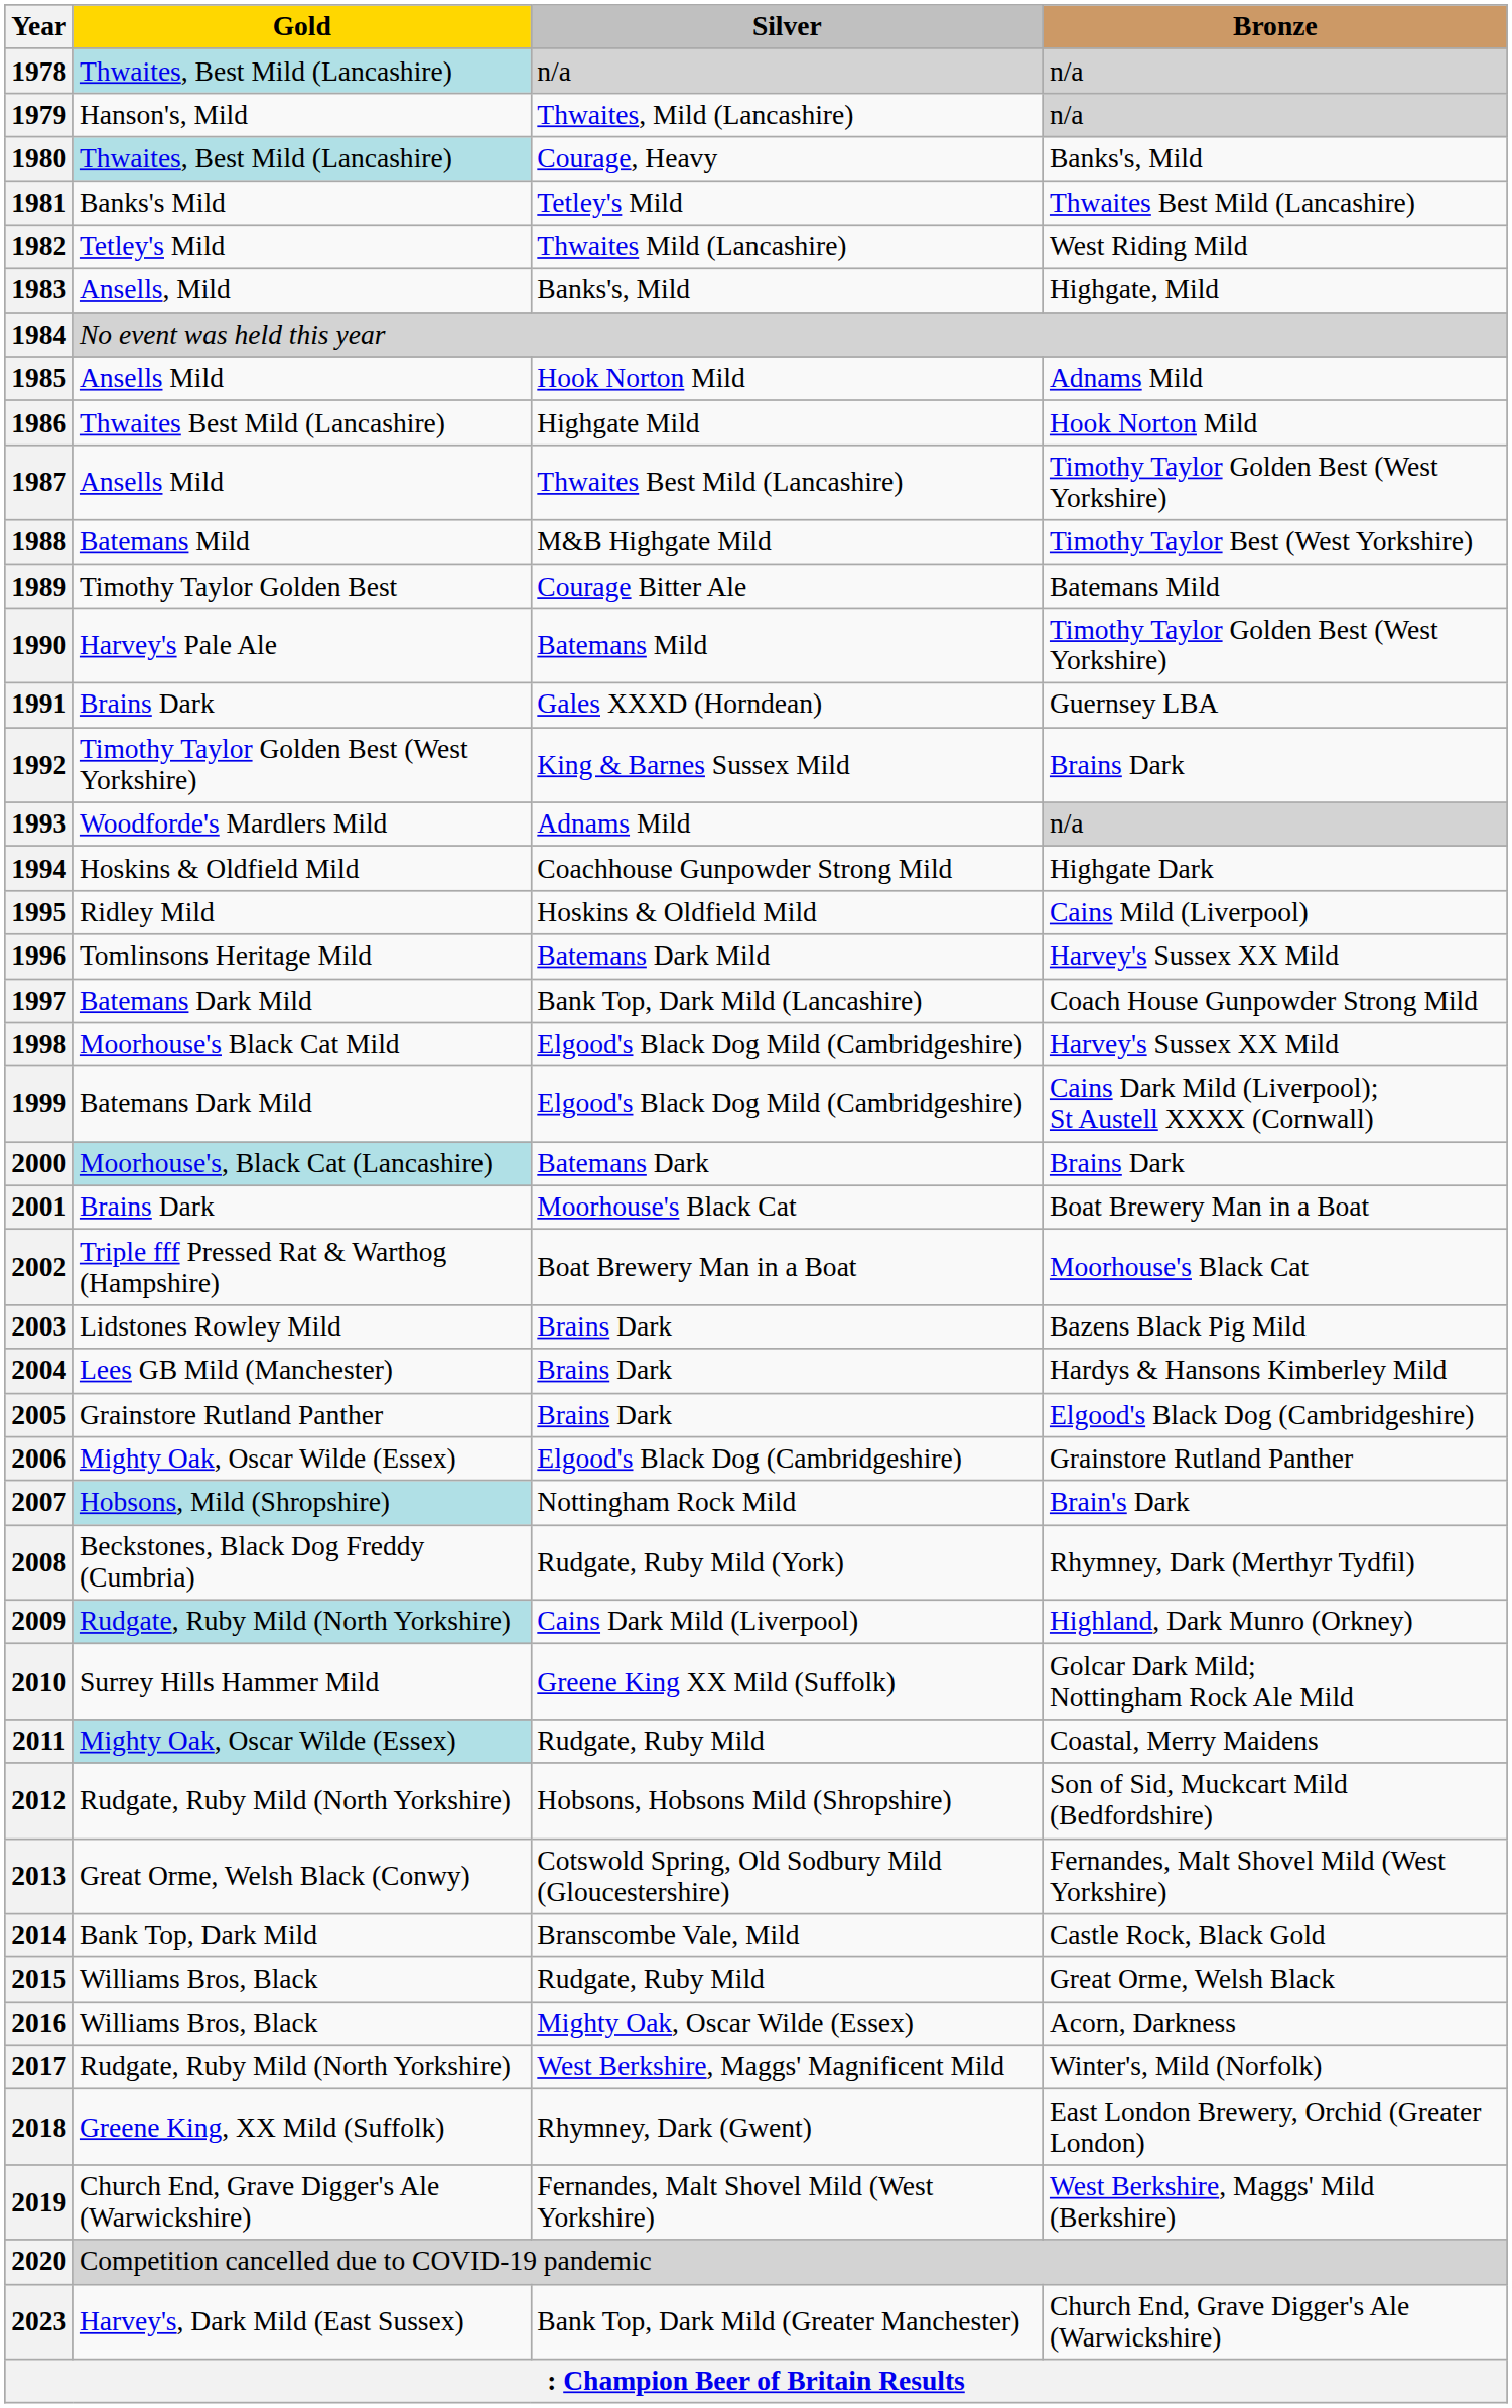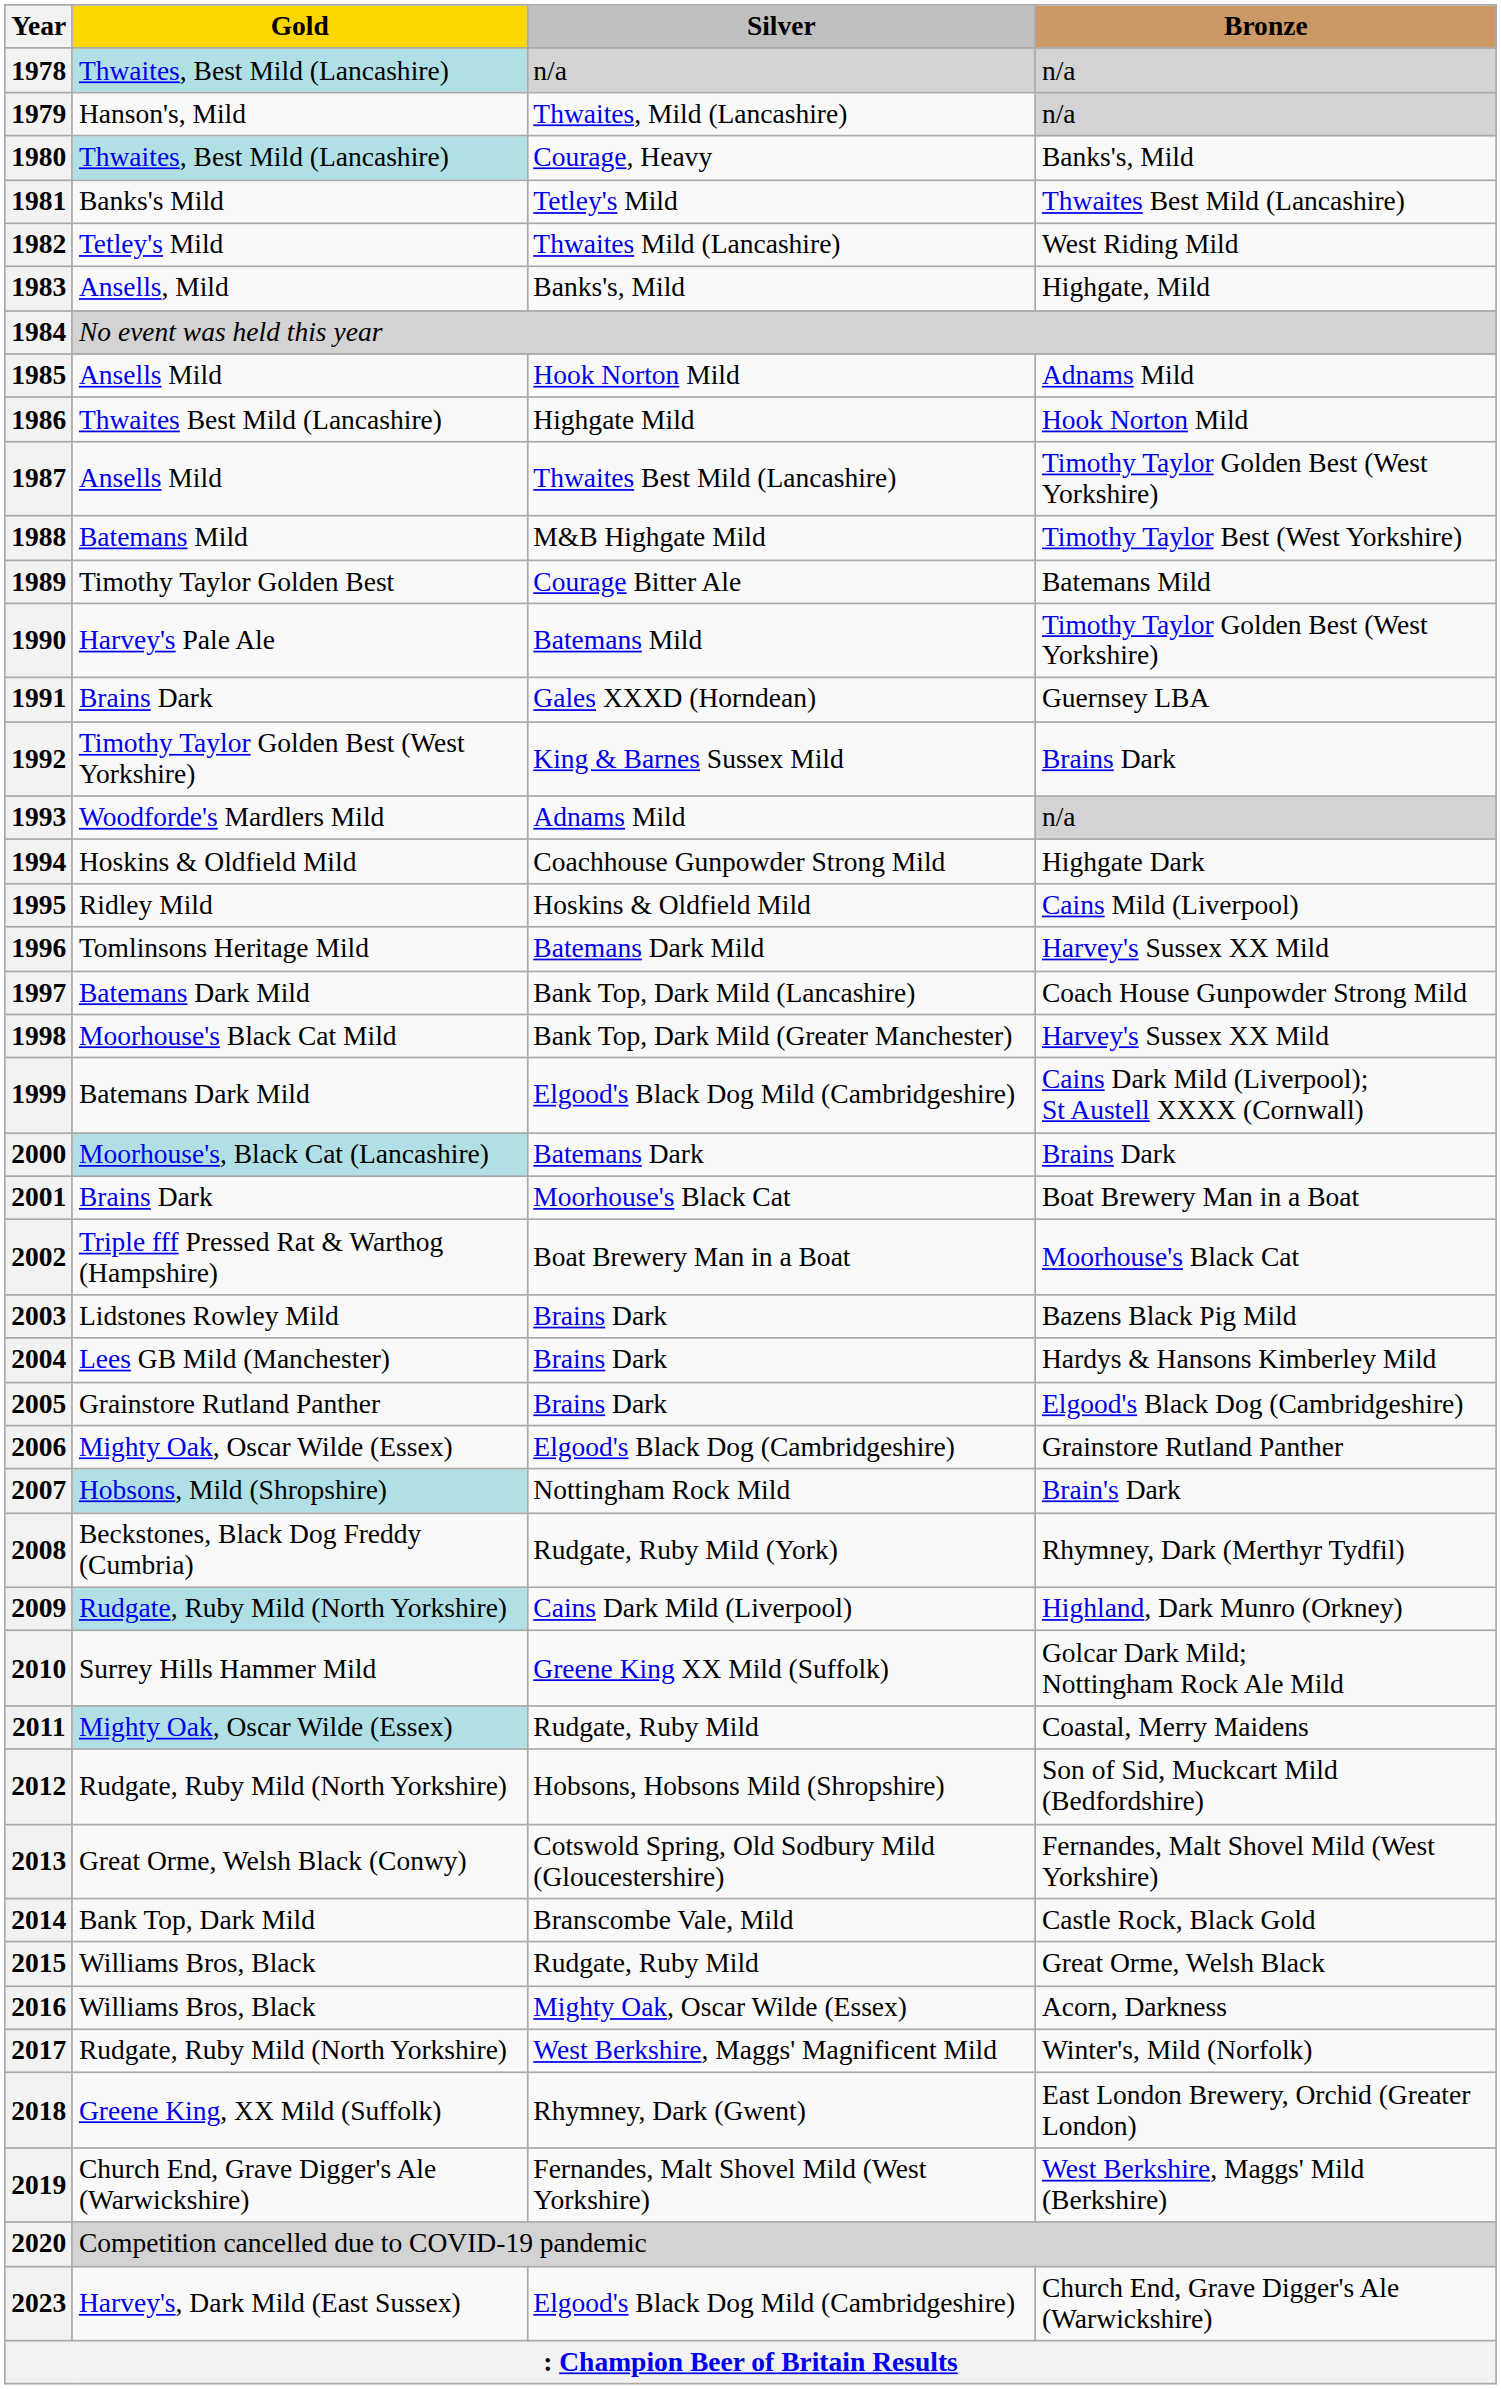1998 | Silver: Elgood's Black Dog Mild (Cambridgeshire) -> Bank Top, Dark Mild (Greater Manchester)
2023 | Silver: Bank Top, Dark Mild (Greater Manchester) -> Elgood's Black Dog Mild (Cambridgeshire)
